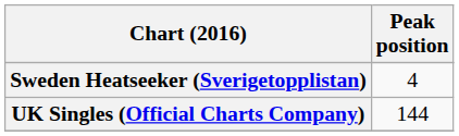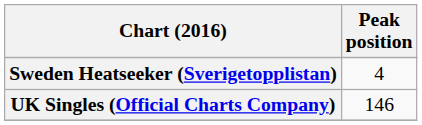UK Singles (Official Charts Company) | Peak position: 144 -> 146
